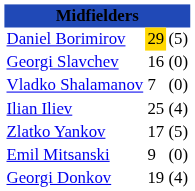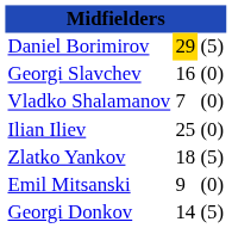Ilian Iliev | column 3: (4) -> (0)
Zlatko Yankov | column 2: 17 -> 18
Georgi Donkov | column 2: 19 -> 14
Georgi Donkov | column 3: (4) -> (5)
